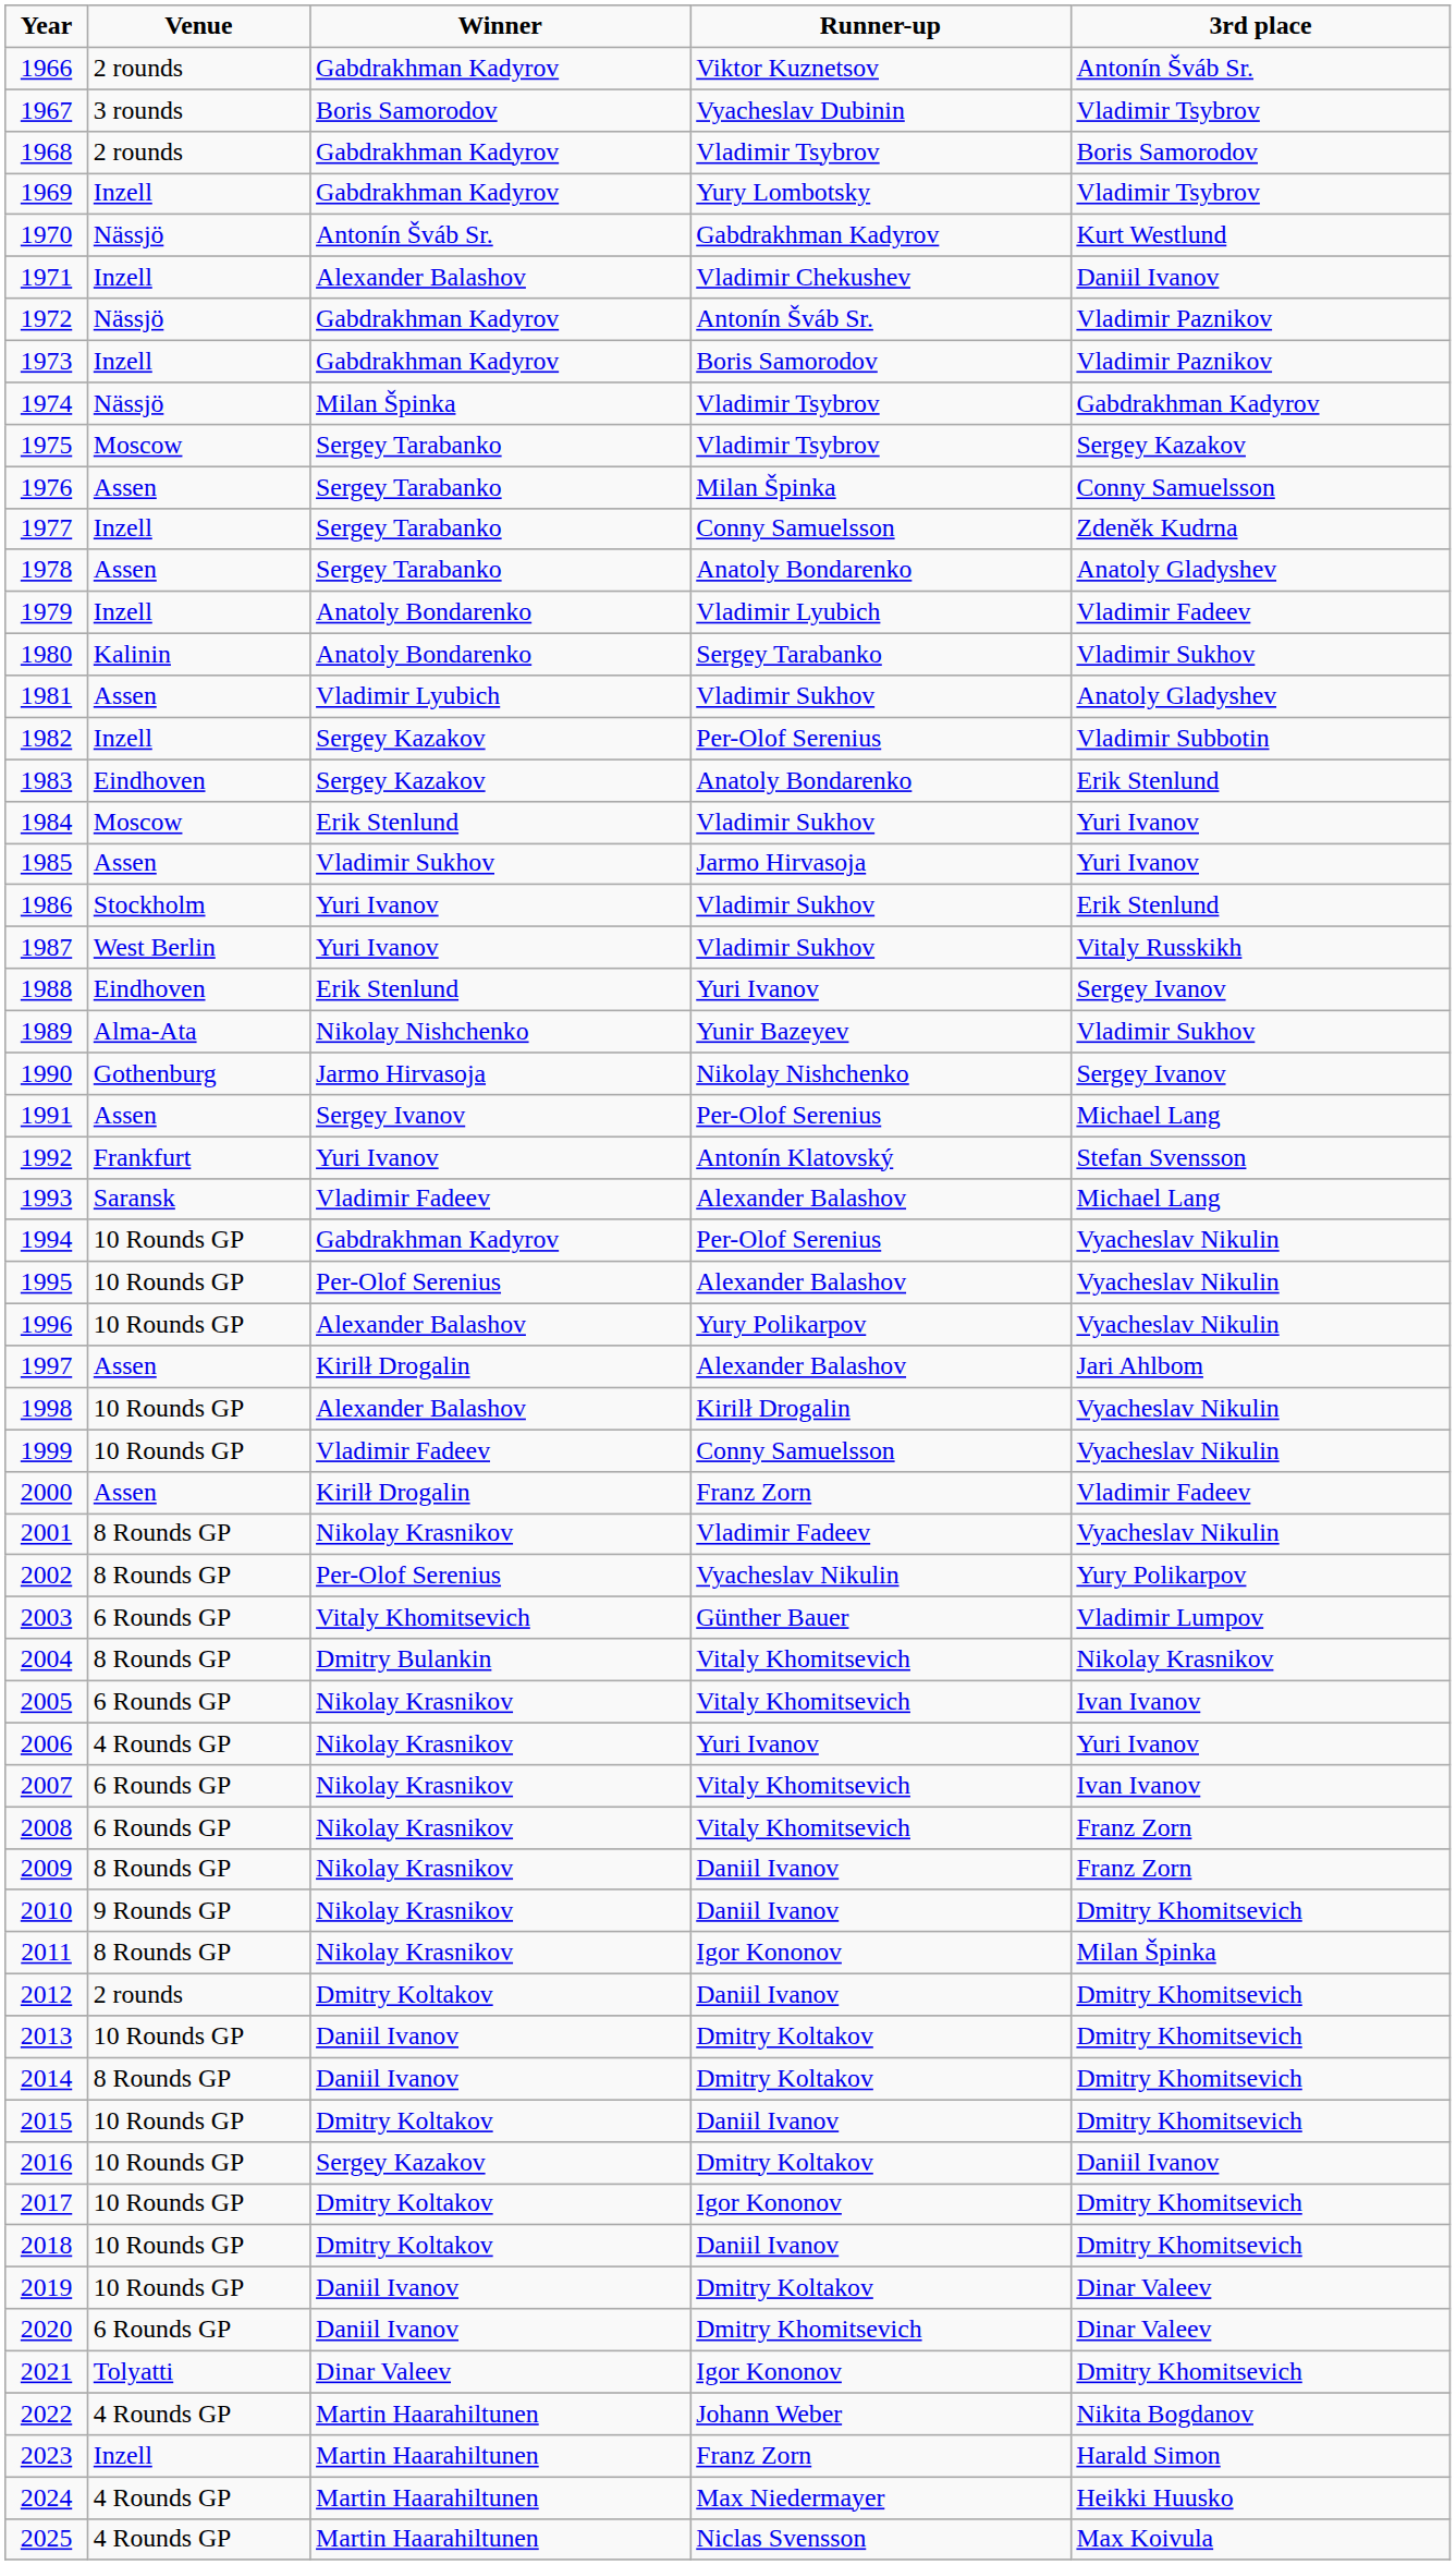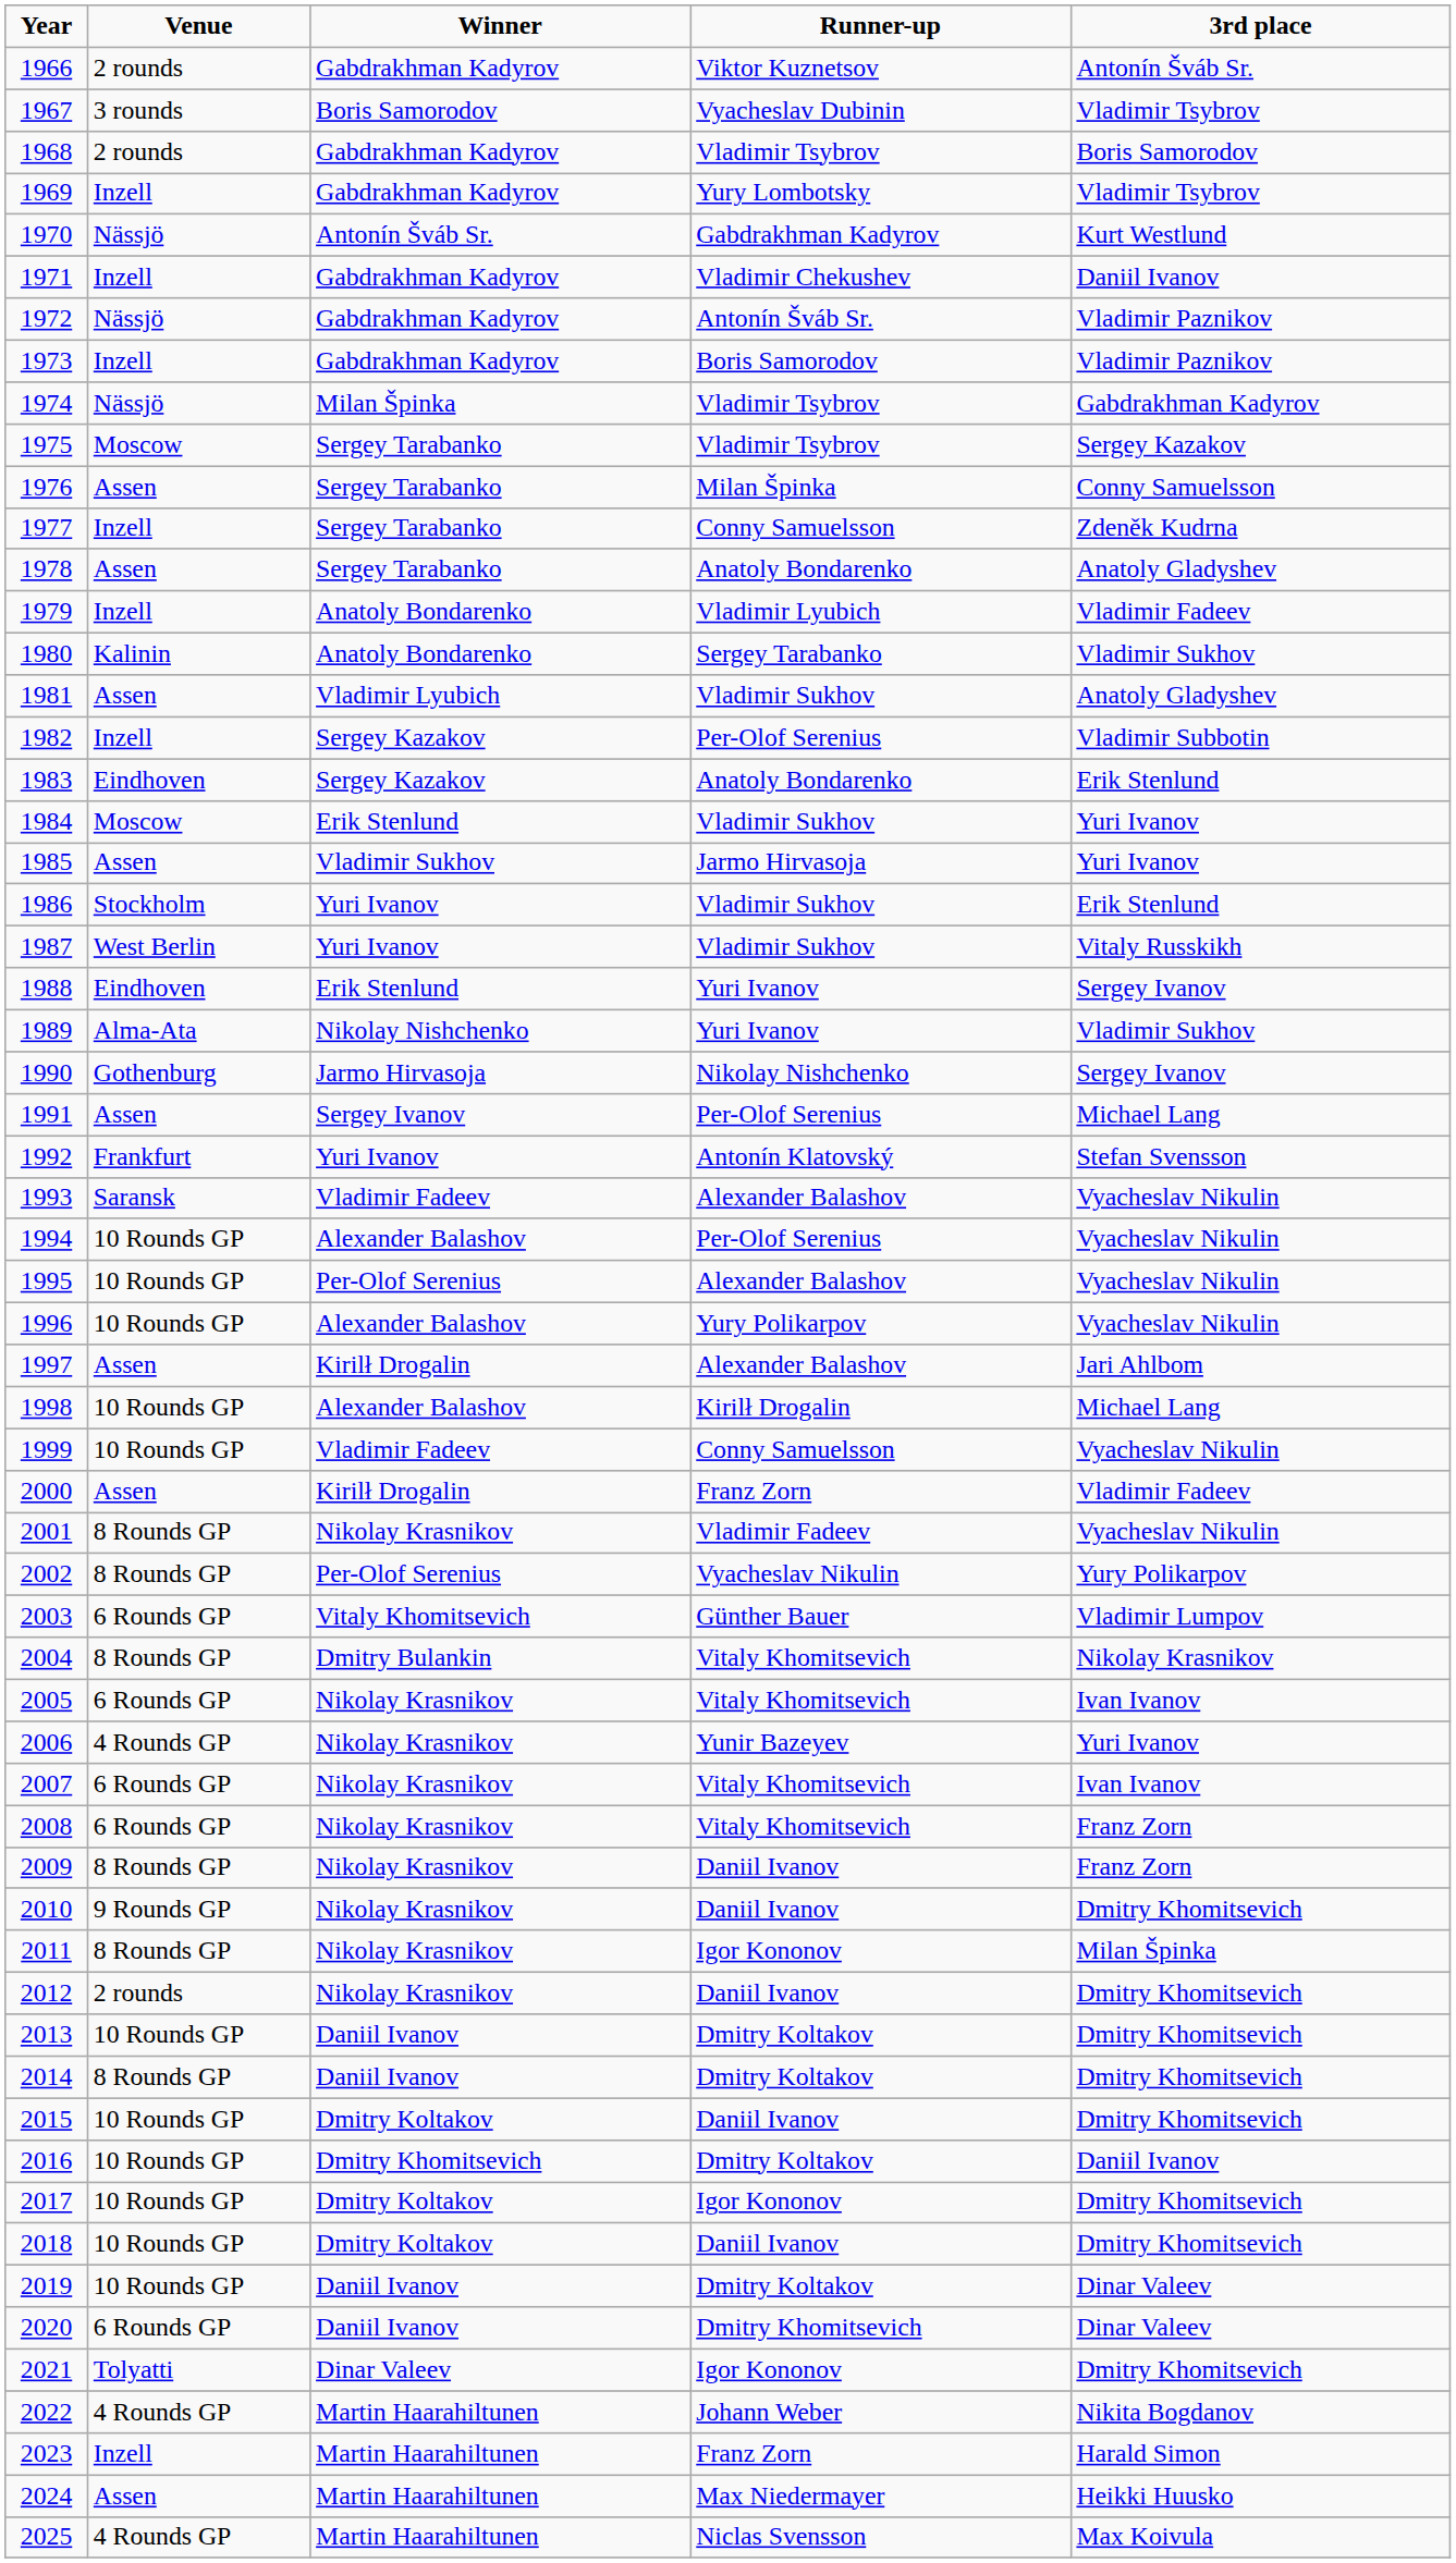1971 | Winner: Alexander Balashov -> Gabdrakhman Kadyrov
1989 | Runner-up: Yunir Bazeyev -> Yuri Ivanov
1993 | 3rd place: Michael Lang -> Vyacheslav Nikulin
1994 | Winner: Gabdrakhman Kadyrov -> Alexander Balashov
1998 | 3rd place: Vyacheslav Nikulin -> Michael Lang
2006 | Runner-up: Yuri Ivanov -> Yunir Bazeyev
2012 | Winner: Dmitry Koltakov -> Nikolay Krasnikov
2016 | Winner: Sergey Kazakov -> Dmitry Khomitsevich
2024 | Venue: 4 Rounds GP -> Assen
